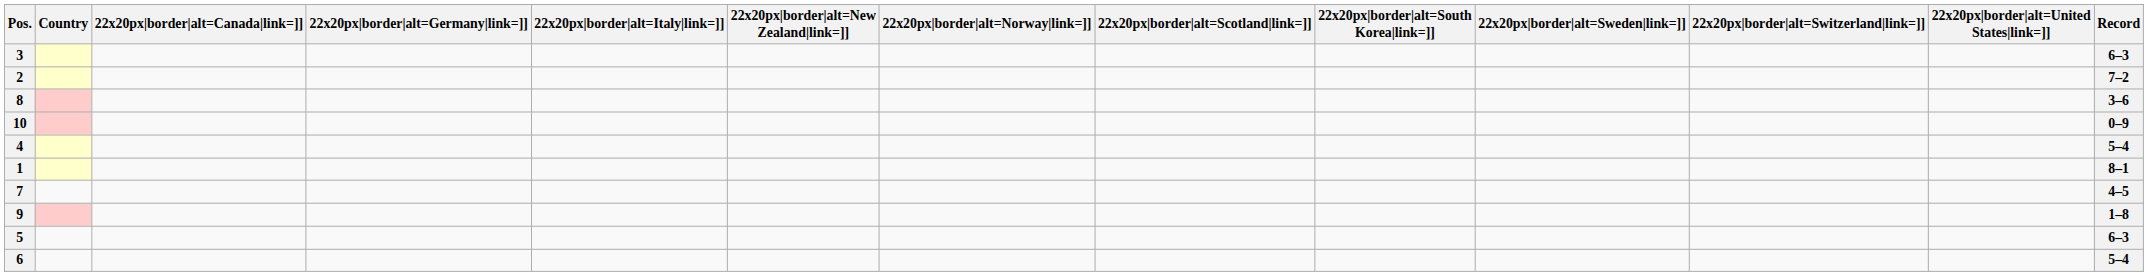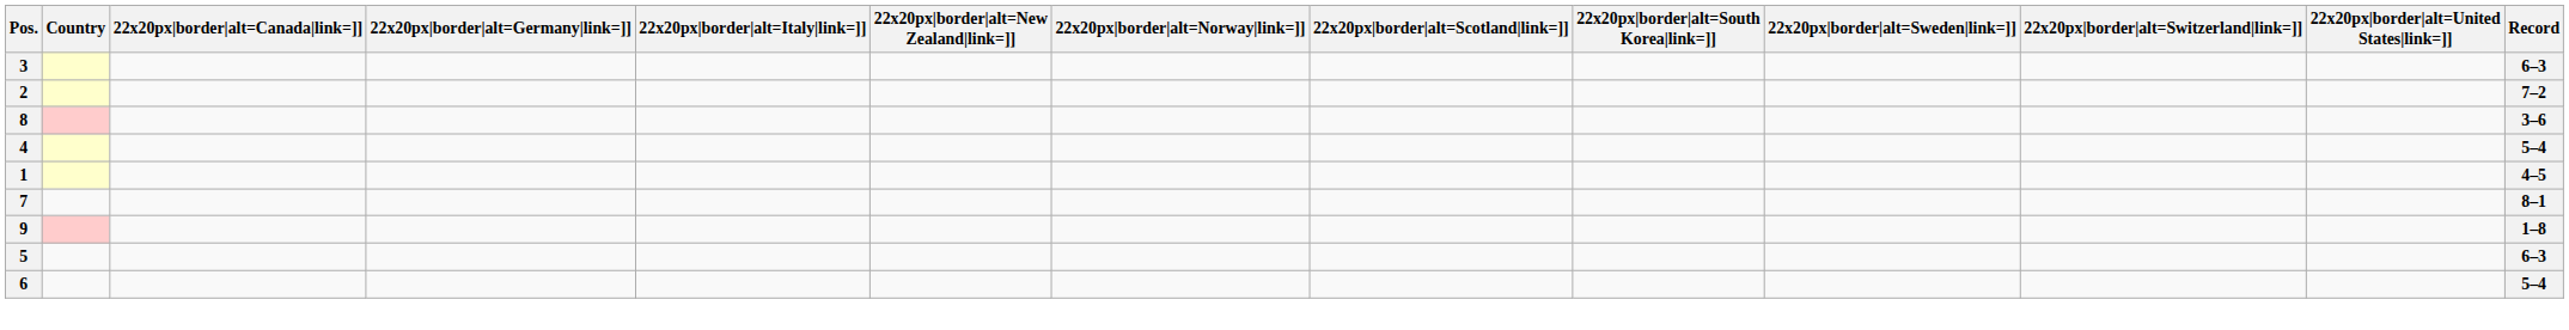- row: 10 | 0–9
1 | Record: 8–1 -> 4–5
7 | Record: 4–5 -> 8–1
